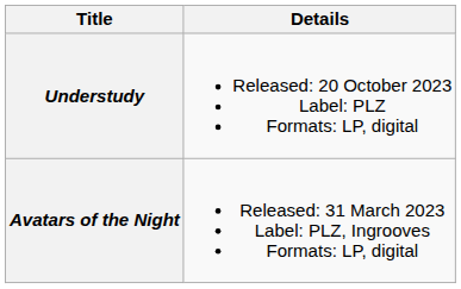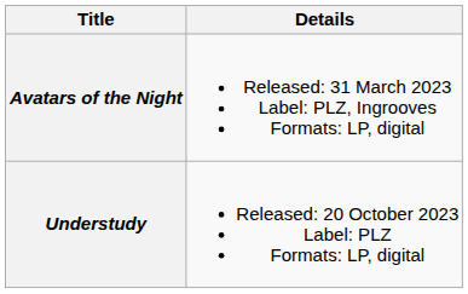rows swapped: Avatars of the Night <-> Understudy
